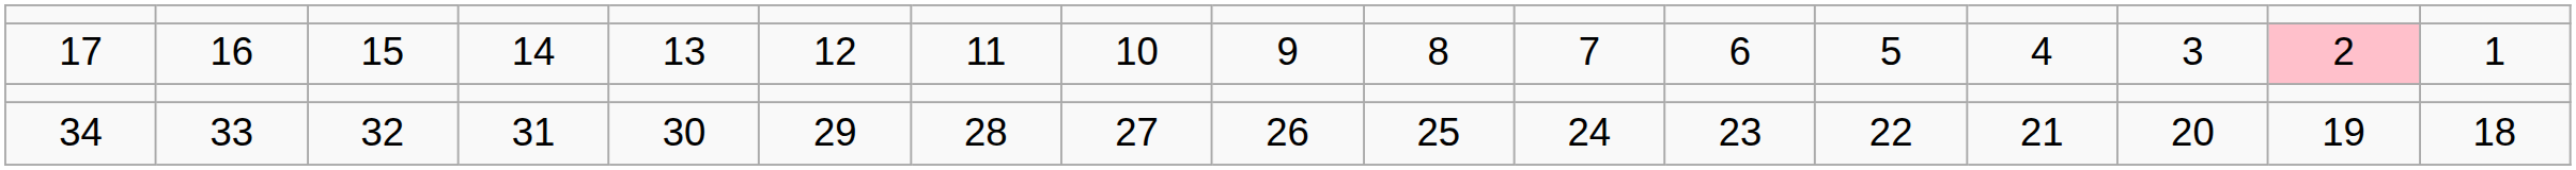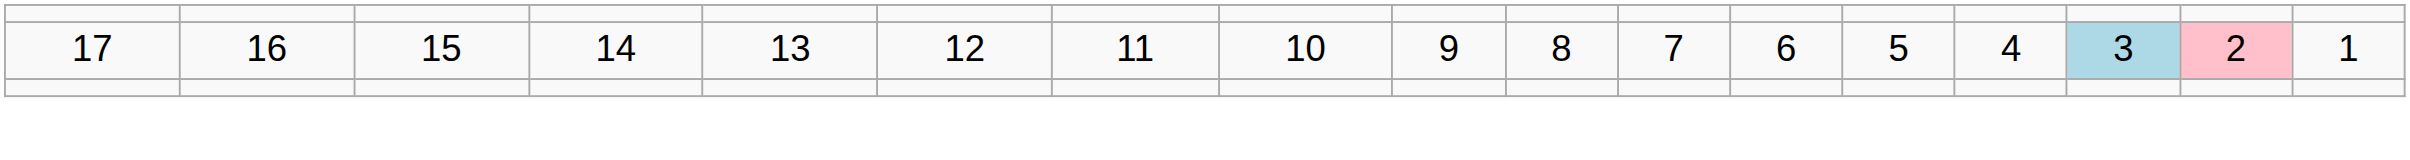17 | column 15: no background -> lightblue background
- row: 34 | 33 | 32 | 31 | 30 | 29 | 28 | 27 | 26 | 25 | 24 | 23 | 22 | 21 | 20 | 19 | 18
